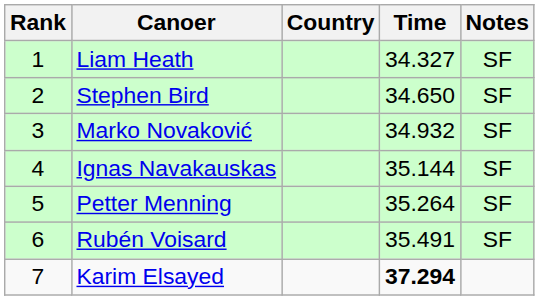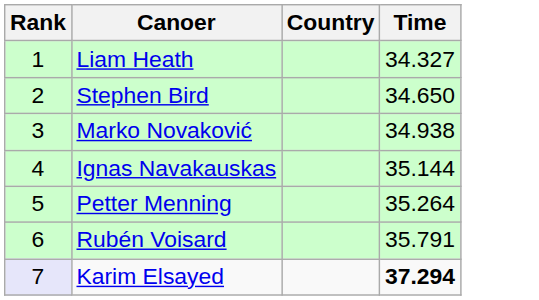- column: Notes | SF | SF | SF | SF | SF | SF
Marko Novaković | Time: 34.932 -> 34.938
Rubén Voisard | Time: 35.491 -> 35.791
Karim Elsayed | Rank: no background -> lavender background
